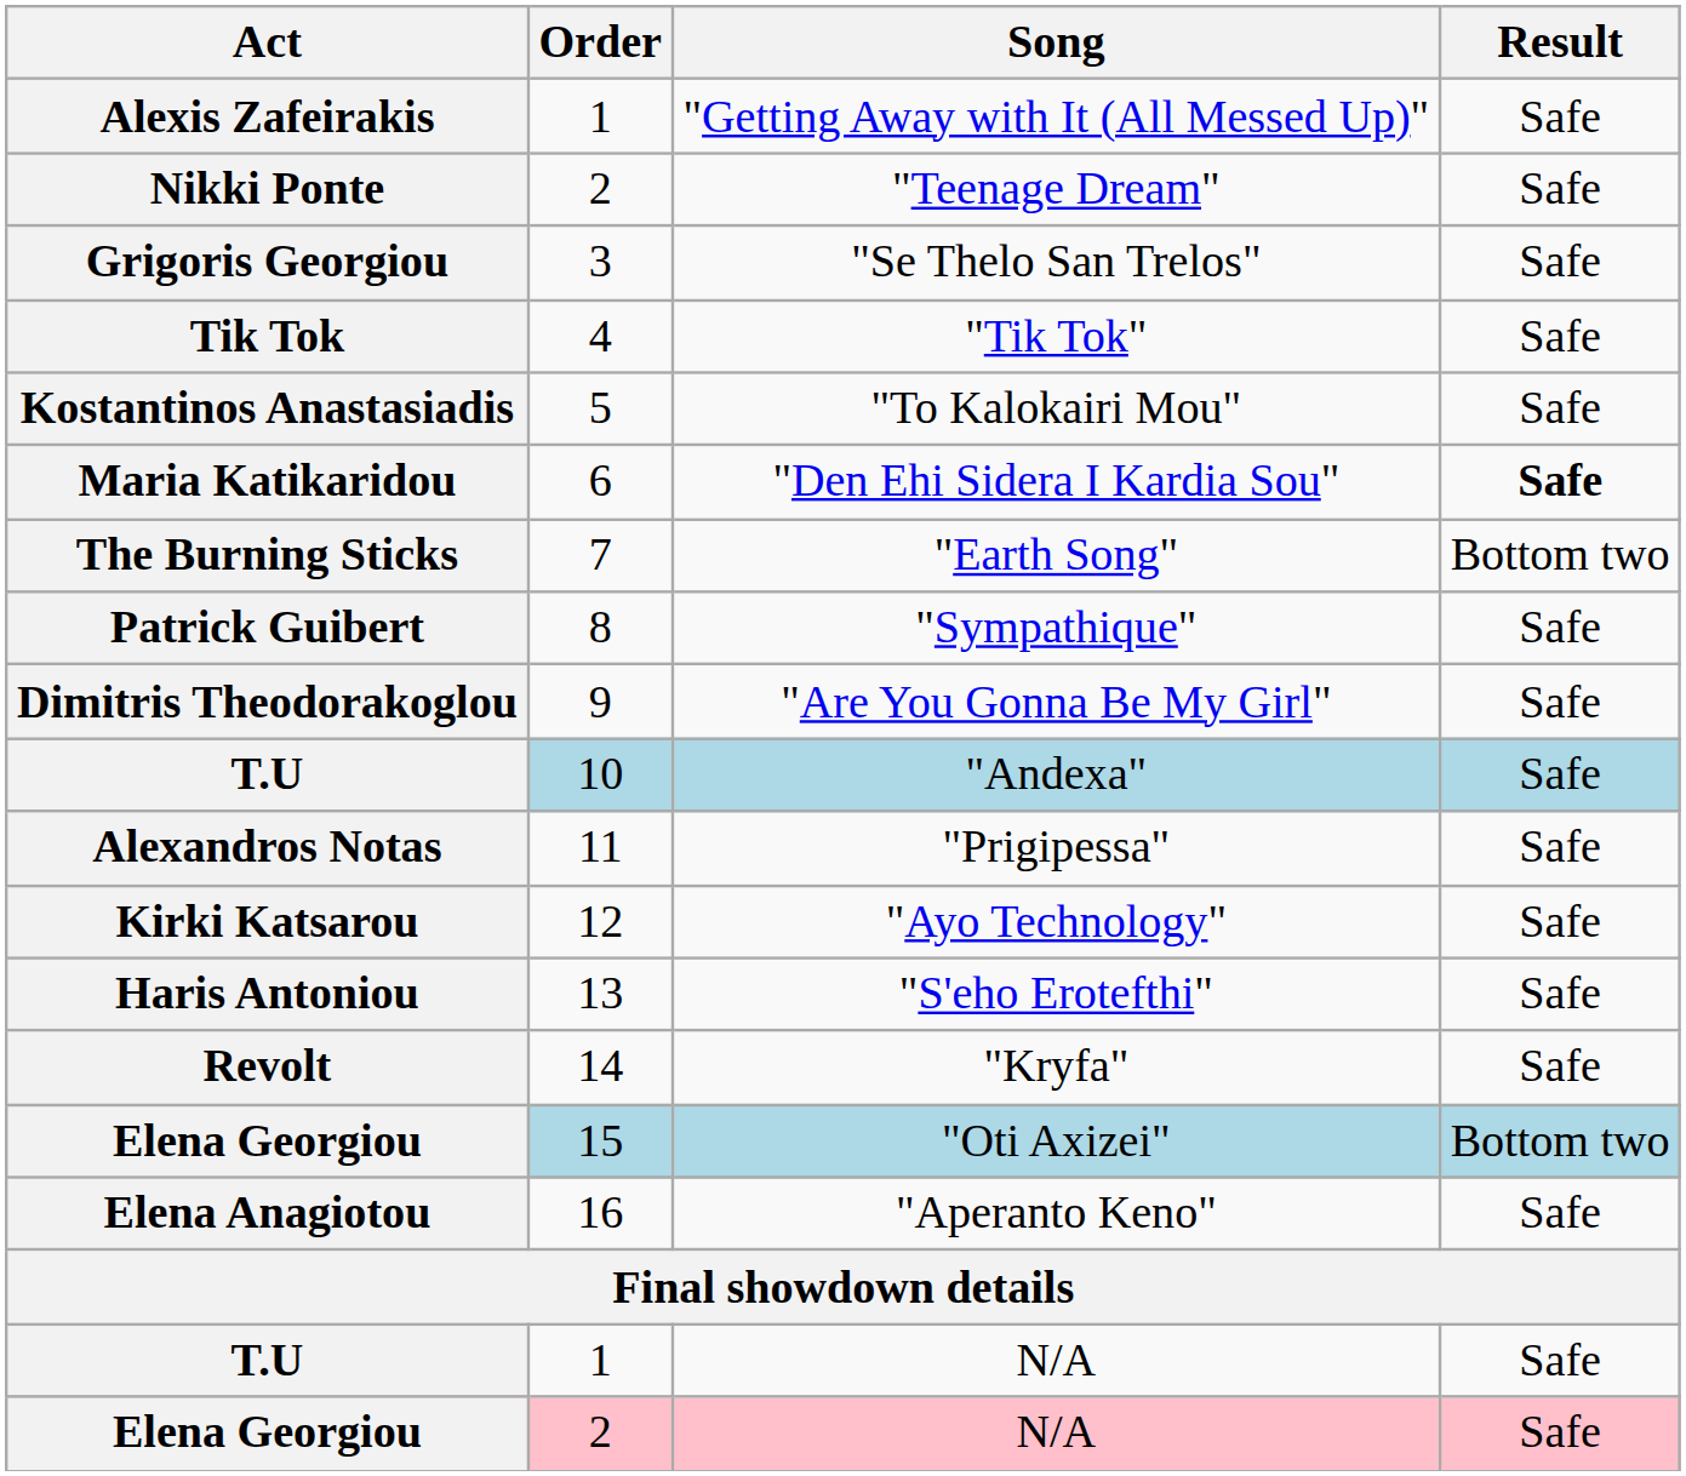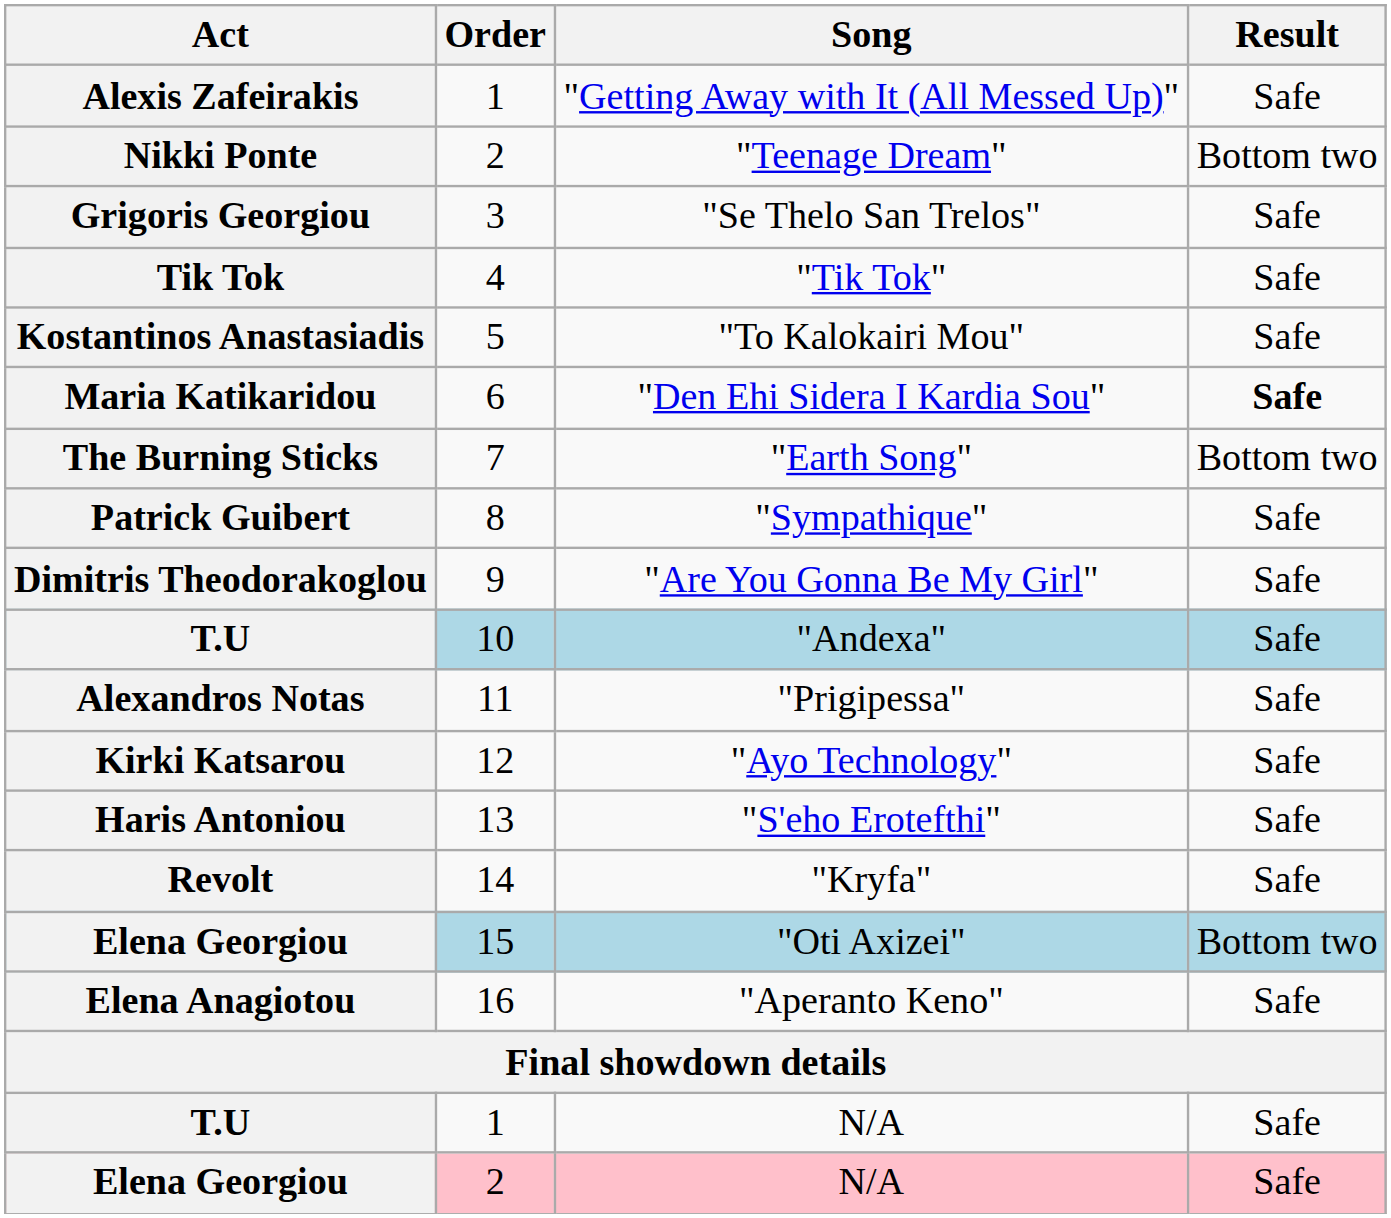"Teenage Dream" | Result: Safe -> Bottom two
